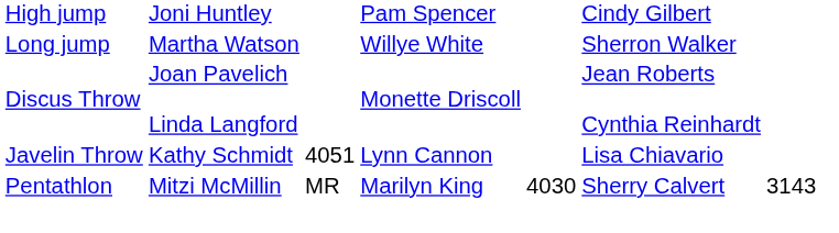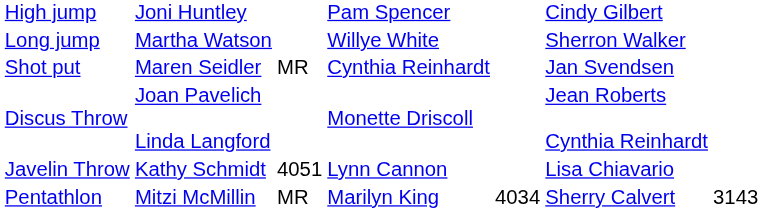+ row: Shot put | Maren Seidler | MR | Cynthia Reinhardt | Jan Svendsen
Pentathlon | column 5: 4030 -> 4034
